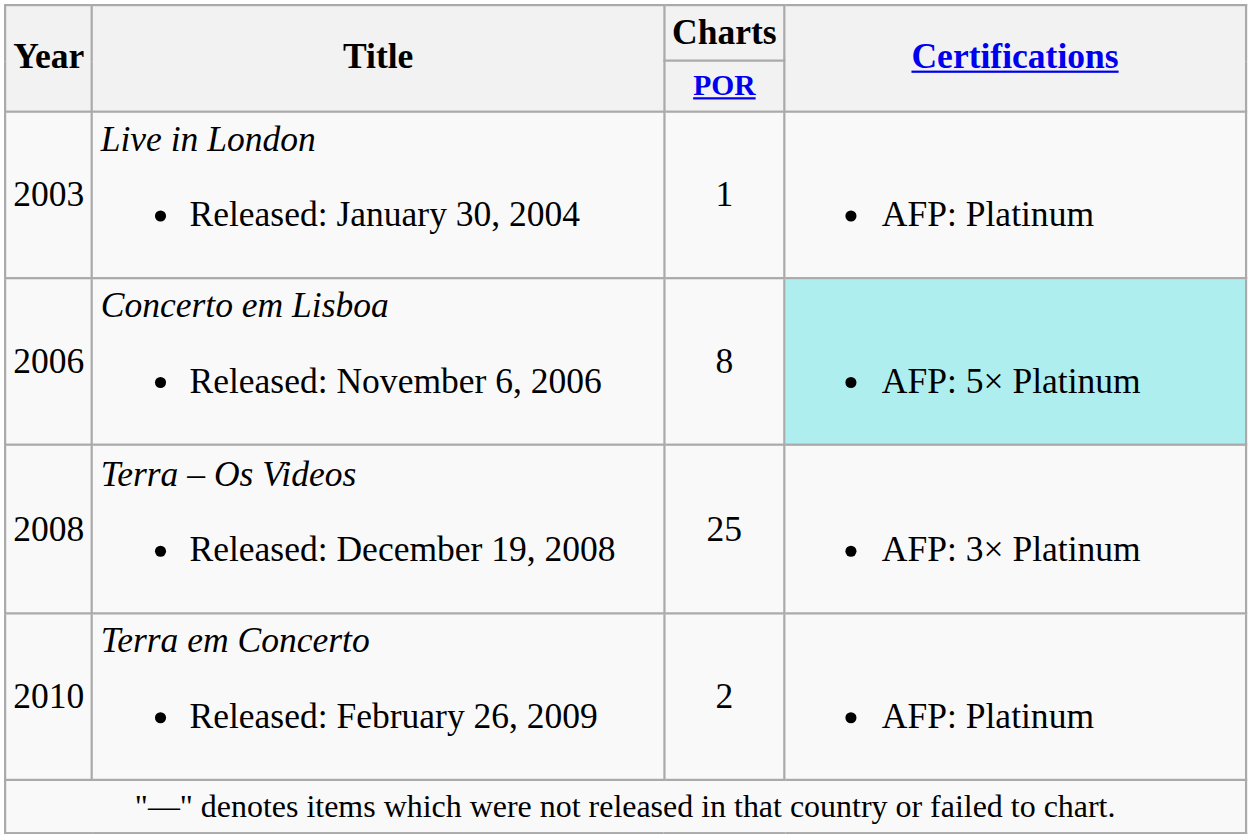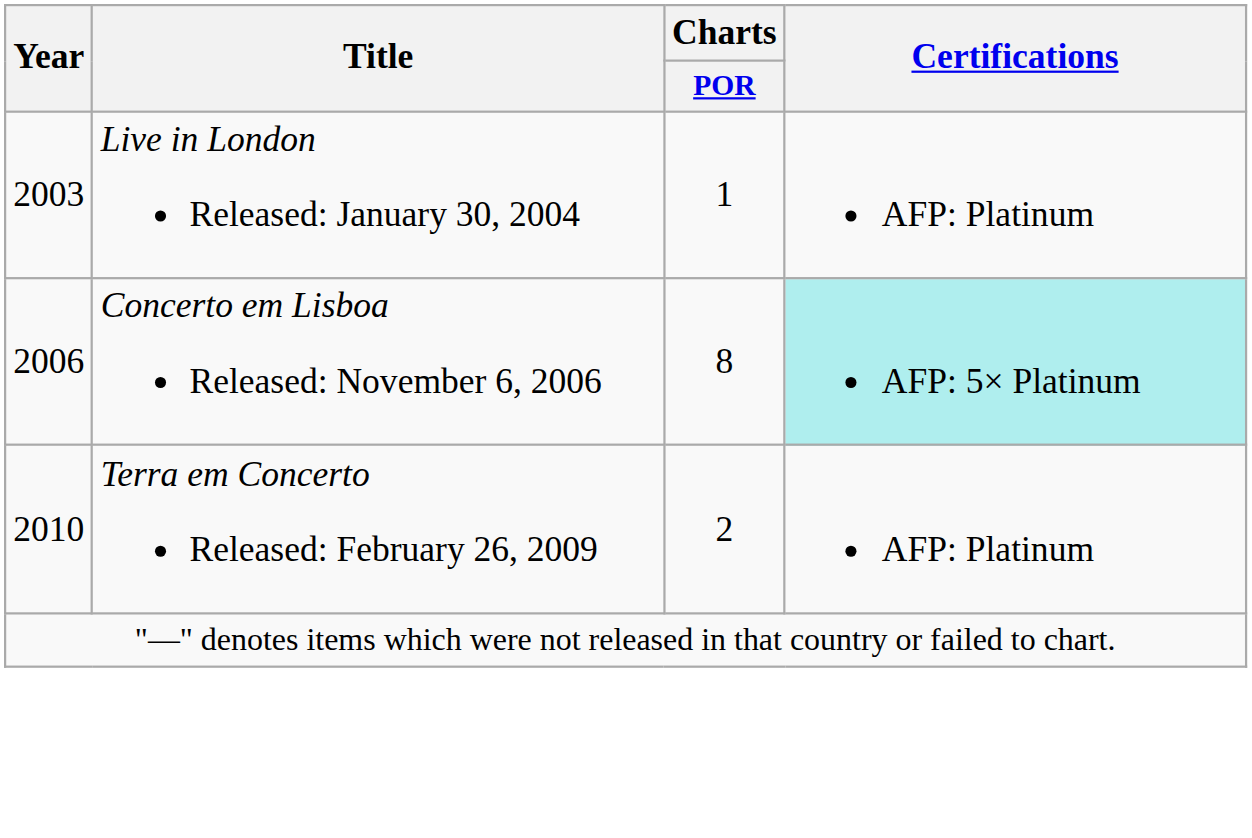- row: 2008 | Terra – Os Videos Released: December 19, 2008 | 25 | AFP: 3× Platinum
